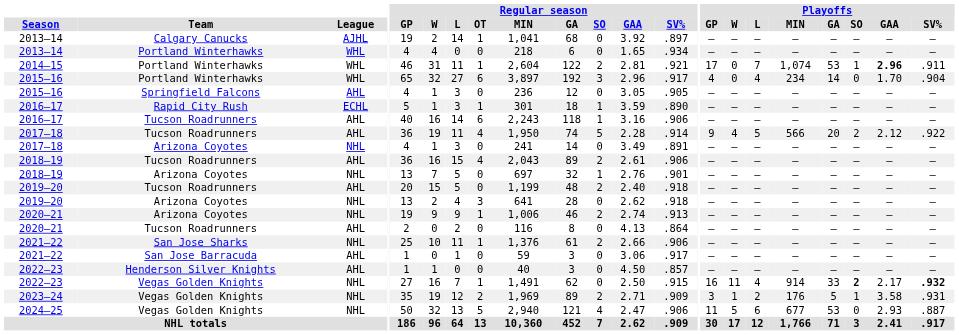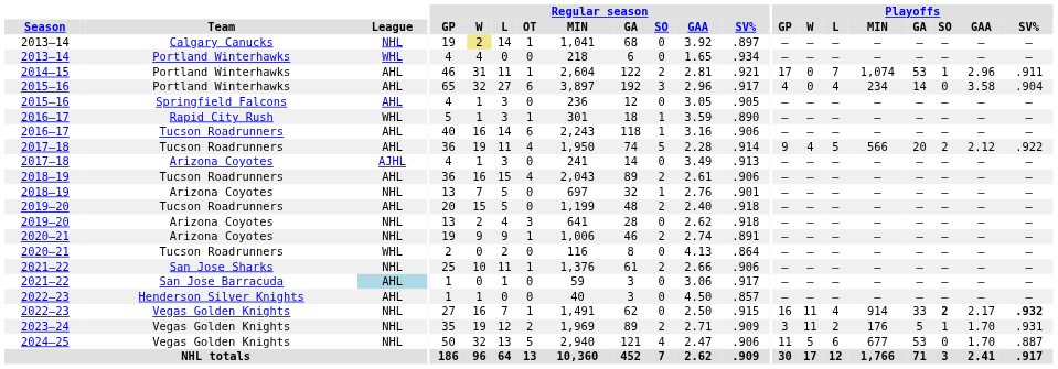2013–14 / Calgary Canucks | League: AJHL -> NHL
2013–14 / Calgary Canucks | Regular season / W: no background -> khaki background
2014–15 | League: WHL -> AHL
2014–15 | Playoffs / GAA: bold -> normal
2015–16 / Portland Winterhawks | League: WHL -> AHL
2015–16 / Portland Winterhawks | Playoffs / GAA: 1.70 -> 3.58
2016–17 / Rapid City Rush | League: ECHL -> WHL
2017–18 / Arizona Coyotes | League: NHL -> AJHL
2017–18 / Arizona Coyotes | Regular season / SV%: .891 -> .913
2020–21 / Arizona Coyotes | Regular season / SV%: .913 -> .891
2020–21 / Tucson Roadrunners | League: AHL -> WHL
2021–22 / San Jose Barracuda | League: no background -> lightblue background
2023–24 | Playoffs / W: 1 -> 11
2023–24 | Playoffs / GAA: 3.58 -> 1.70
2024–25 | Playoffs / GAA: 2.93 -> 1.70
